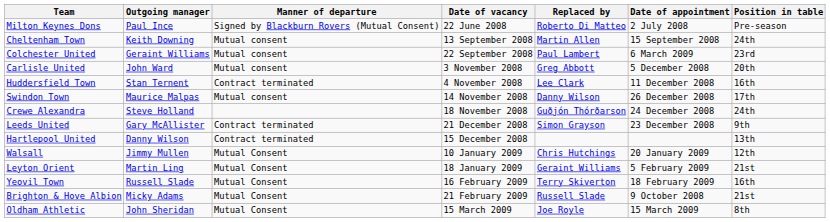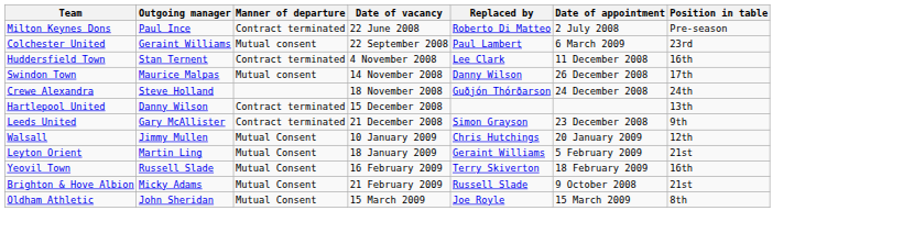Milton Keynes Dons | Manner of departure: Signed by Blackburn Rovers (Mutual Consent) -> Contract terminated
- row: Cheltenham Town | Keith Downing | Mutual consent | 13 September 2008 | Martin Allen | 15 September 2008 | 24th
- row: Carlisle United | John Ward | Mutual consent | 3 November 2008 | Greg Abbott | 5 December 2008 | 20th
rows swapped: Hartlepool United <-> Leeds United
